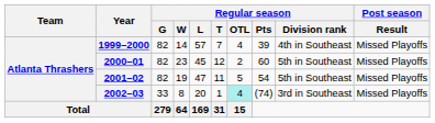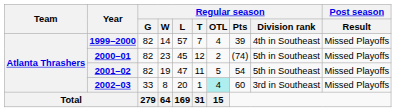2000–01 | Regular season / Pts: 60 -> (74)
2002–03 | Regular season / Pts: (74) -> 60
